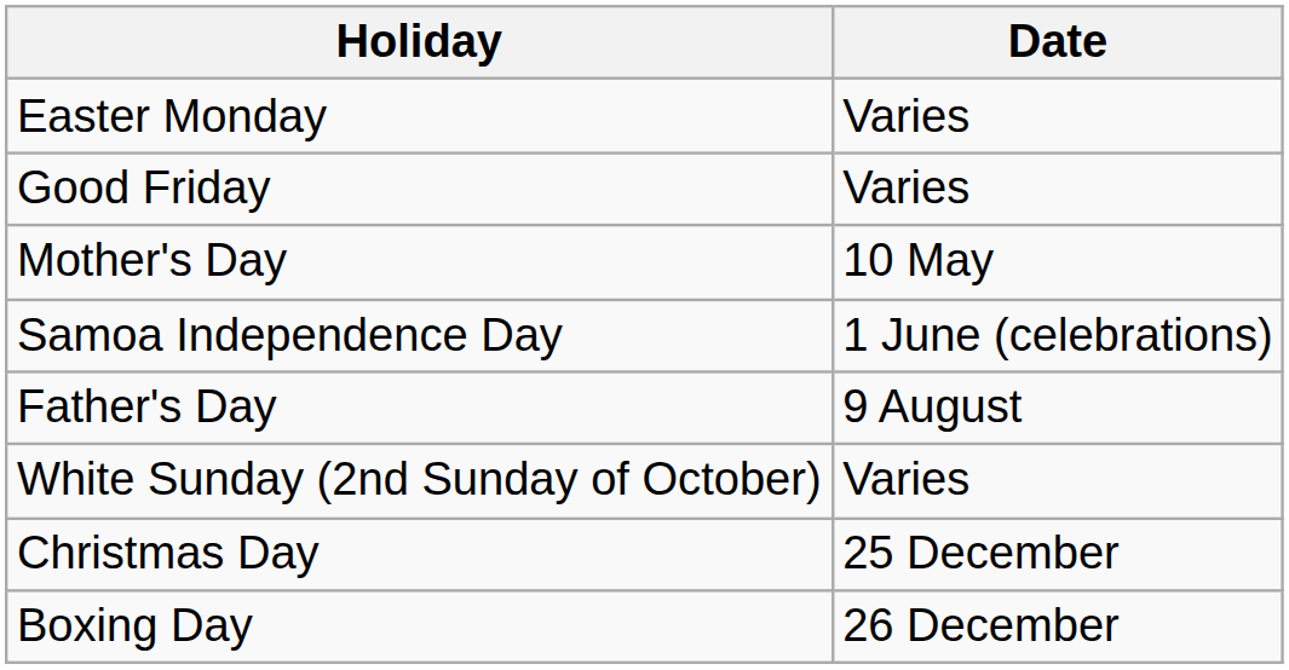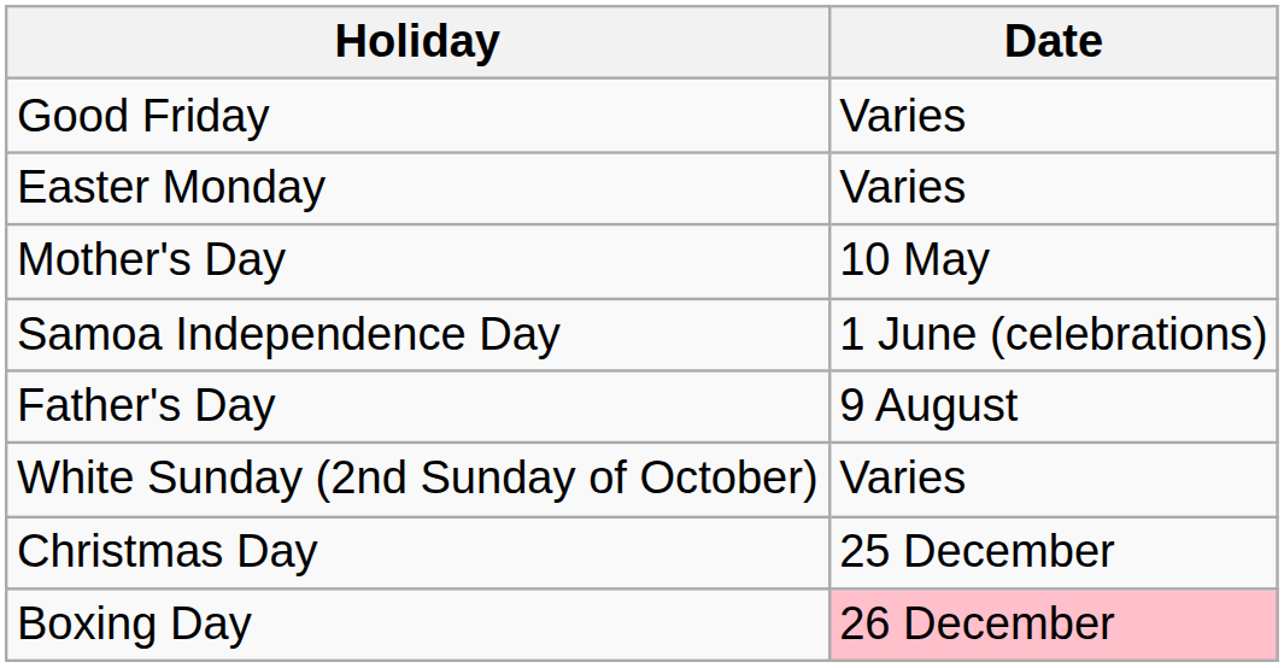rows swapped: Good Friday <-> Easter Monday
Boxing Day | Date: no background -> pink background
